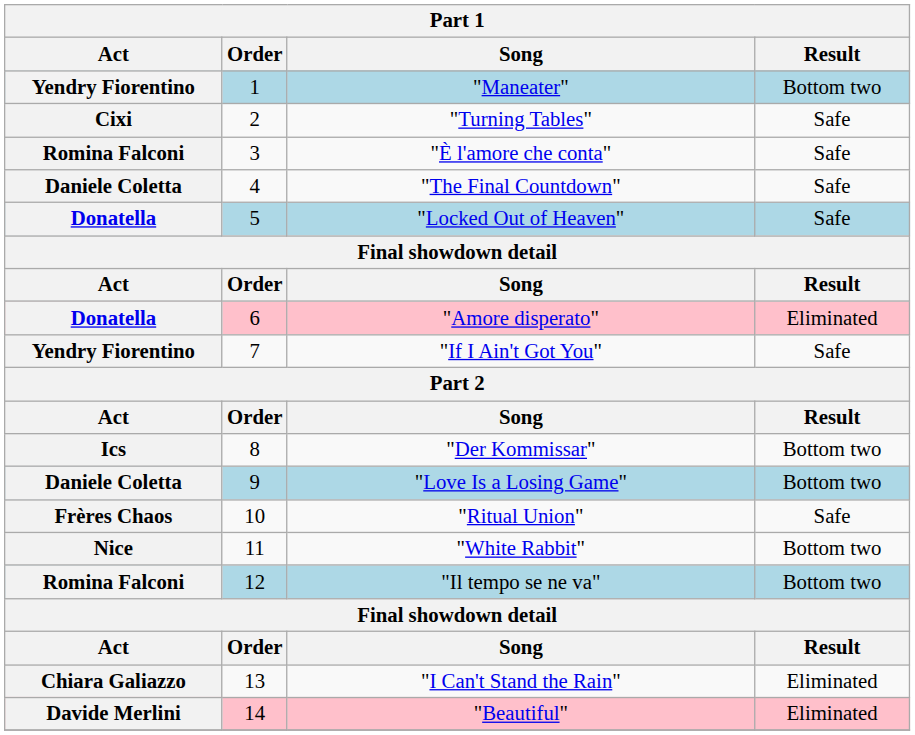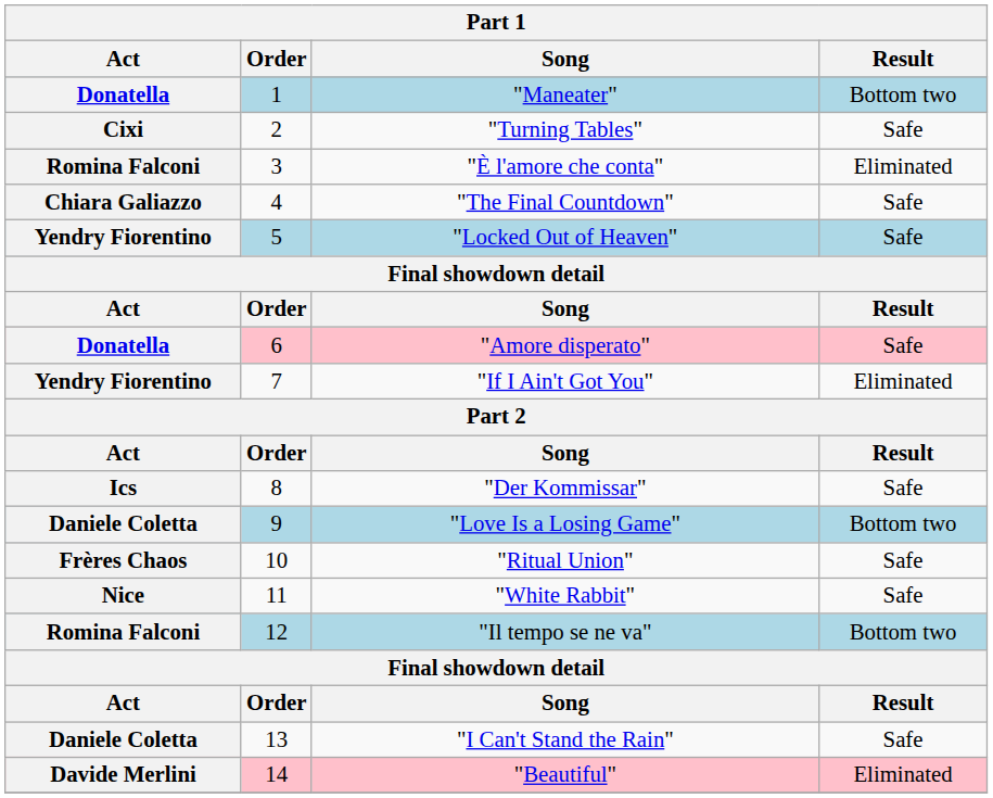"Maneater" | Act: Yendry Fiorentino -> Donatella
"È l'amore che conta" | Result: Safe -> Eliminated
"The Final Countdown" | Act: Daniele Coletta -> Chiara Galiazzo
"Locked Out of Heaven" | Act: Donatella -> Yendry Fiorentino
"Amore disperato" | Result: Eliminated -> Safe
"If I Ain't Got You" | Result: Safe -> Eliminated
"Der Kommissar" | Result: Bottom two -> Safe
"White Rabbit" | Result: Bottom two -> Safe
"I Can't Stand the Rain" | Act: Chiara Galiazzo -> Daniele Coletta
"I Can't Stand the Rain" | Result: Eliminated -> Safe
